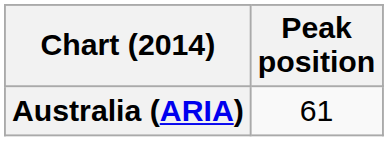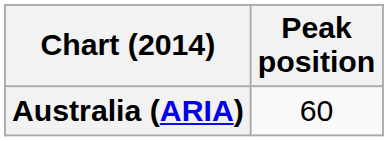Australia (ARIA) | Peak position: 61 -> 60
